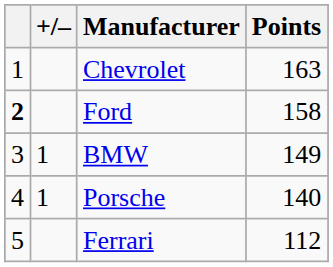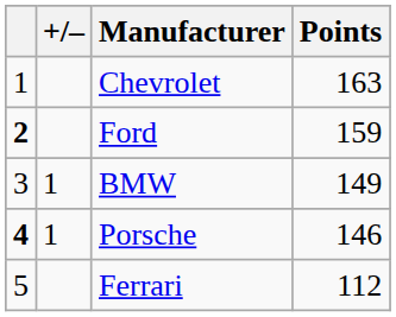Ford | Points: 158 -> 159
Porsche | column 1: normal -> bold
Porsche | Points: 140 -> 146
